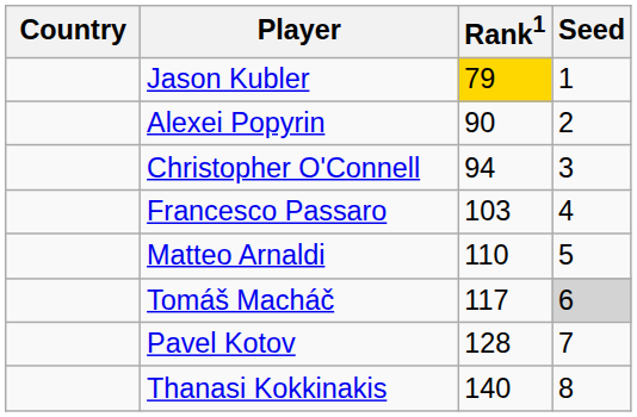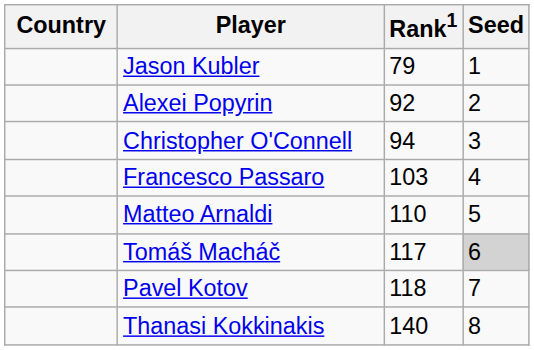Jason Kubler | Rank1: gold background -> no background
Alexei Popyrin | Rank1: 90 -> 92
Pavel Kotov | Rank1: 128 -> 118
